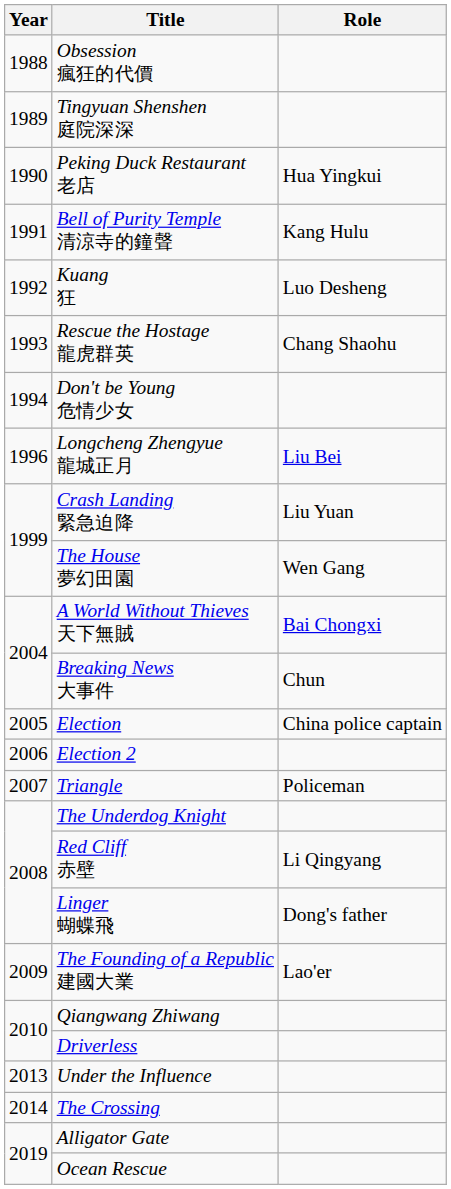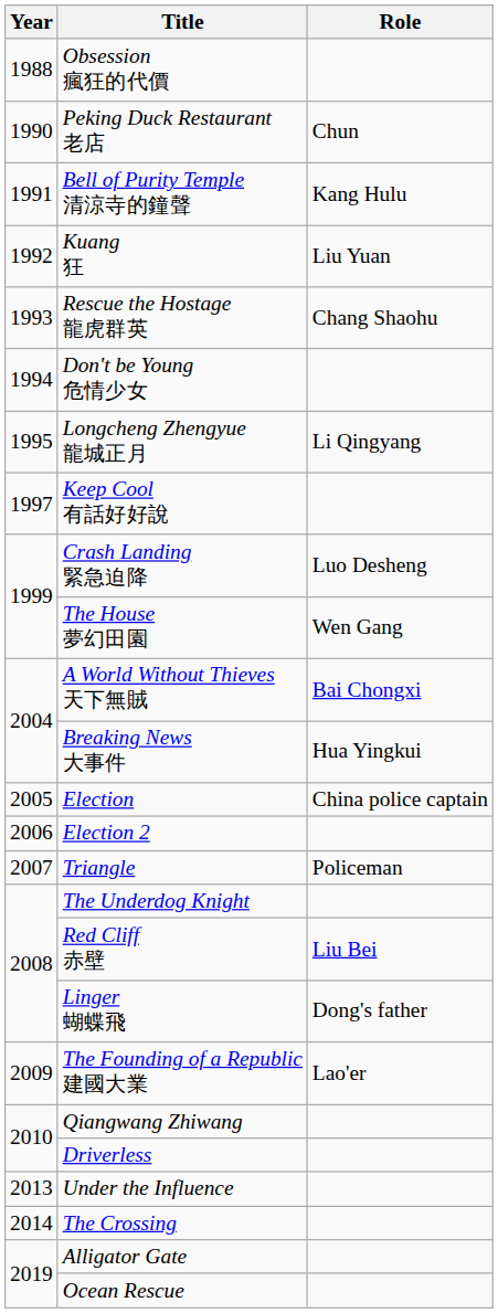- row: 1989 | Tingyuan Shenshen 庭院深深
Peking Duck Restaurant 老店 | Role: Hua Yingkui -> Chun
Kuang 狂 | Role: Luo Desheng -> Liu Yuan
Longcheng Zhengyue 龍城正月 | Year: 1996 -> 1995
Longcheng Zhengyue 龍城正月 | Role: Liu Bei -> Li Qingyang
+ row: 1997 | Keep Cool 有話好好說
Crash Landing 緊急迫降 | Role: Liu Yuan -> Luo Desheng
Breaking News 大事件 | Role: Chun -> Hua Yingkui
Red Cliff 赤壁 | Role: Li Qingyang -> Liu Bei
